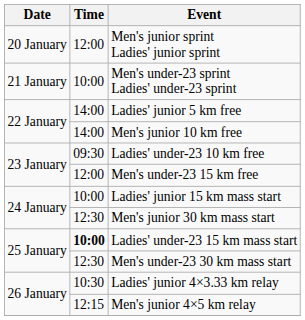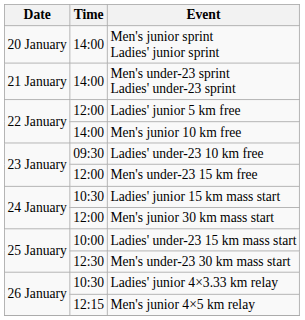Men's junior sprint Ladies' junior sprint | Time: 12:00 -> 14:00
Men's under-23 sprint Ladies' under-23 sprint | Time: 10:00 -> 14:00
Ladies' junior 5 km free | Time: 14:00 -> 12:00
Ladies' junior 15 km mass start | Time: 10:00 -> 10:30
Men's junior 30 km mass start | Time: 12:30 -> 12:00
Ladies' under-23 15 km mass start | Time: bold -> normal
